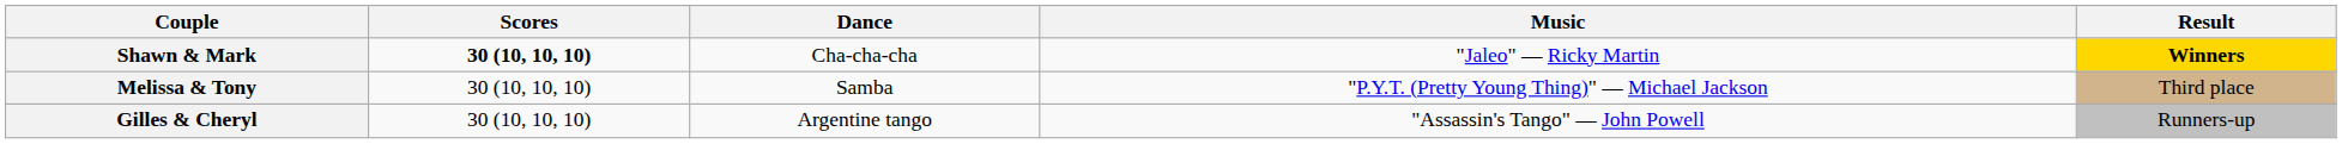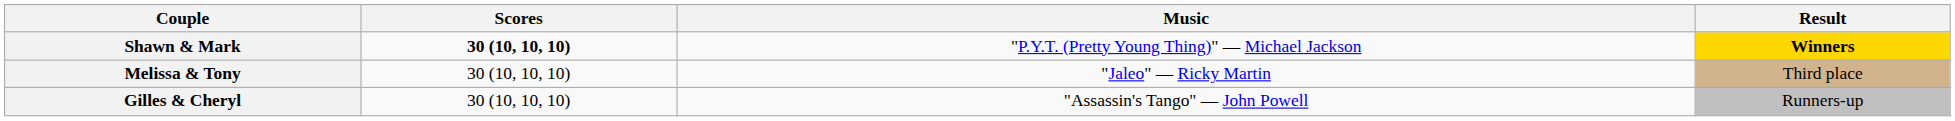- column: Dance | Cha-cha-cha | Samba | Argentine tango
Shawn & Mark | Music: "Jaleo" — Ricky Martin -> "P.Y.T. (Pretty Young Thing)" — Michael Jackson
Melissa & Tony | Music: "P.Y.T. (Pretty Young Thing)" — Michael Jackson -> "Jaleo" — Ricky Martin
